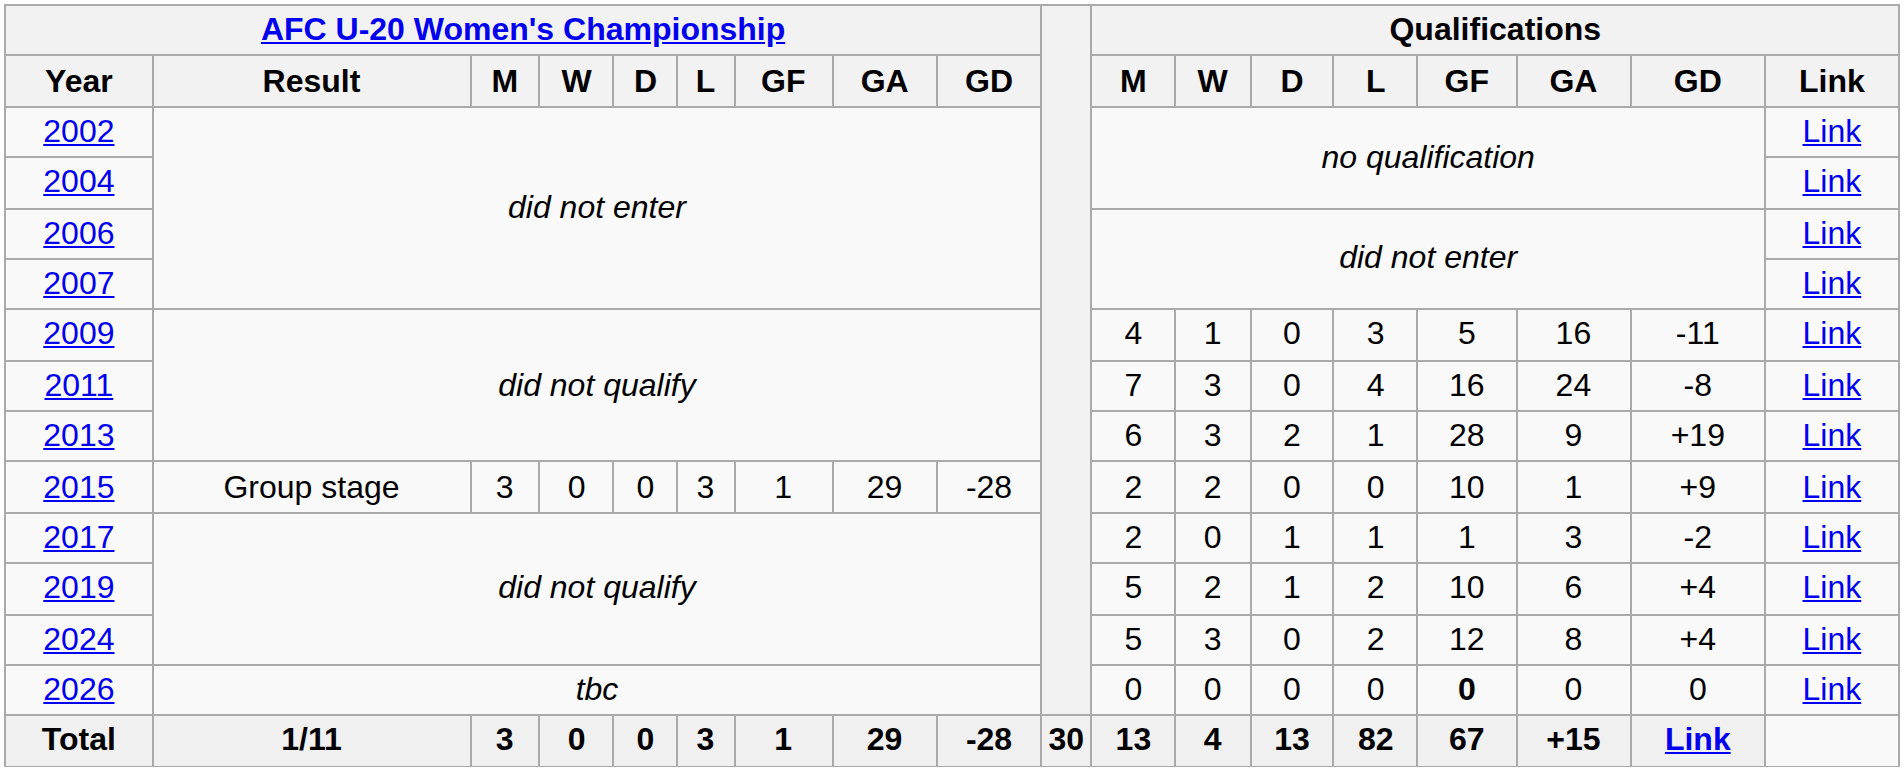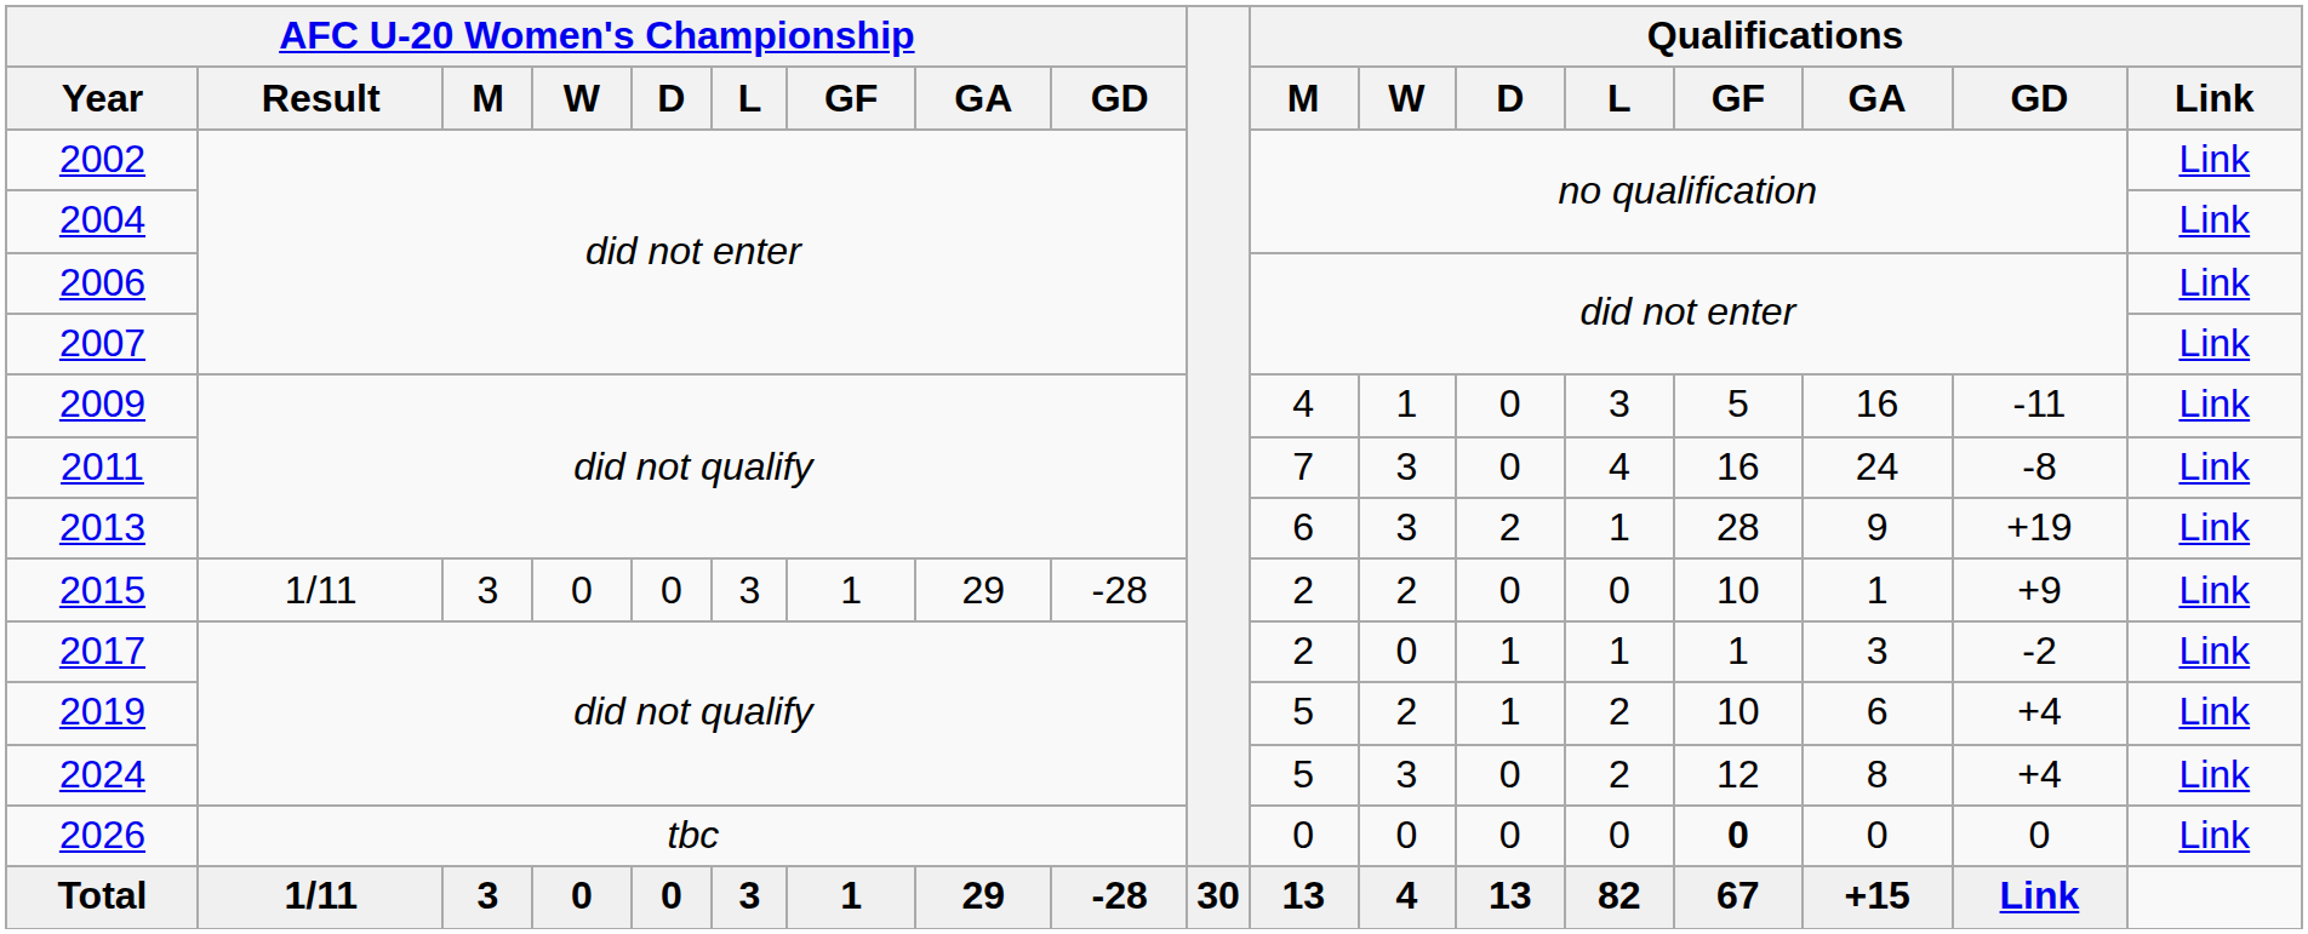2015 | AFC U-20 Women's Championship / Result: Group stage -> 1/11
